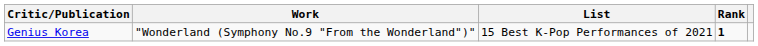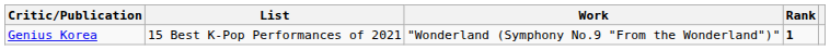columns swapped: List <-> Work
